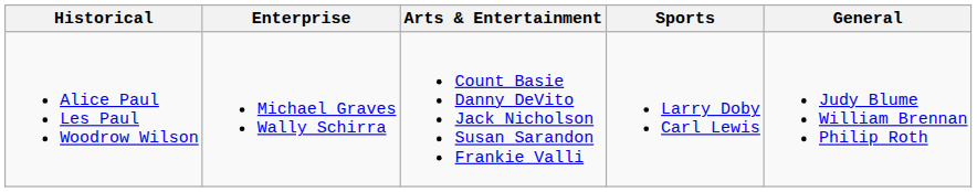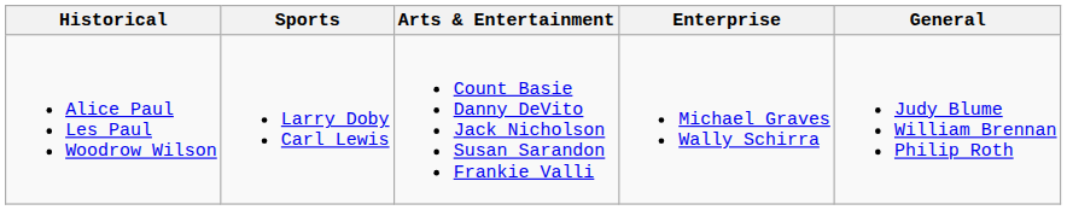columns swapped: Enterprise <-> Sports
